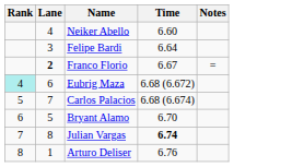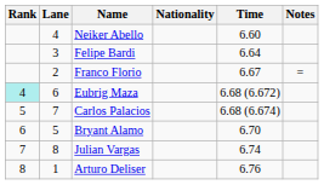+ column: Nationality
Franco Florio | Lane: bold -> normal
Julian Vargas | Time: bold -> normal
